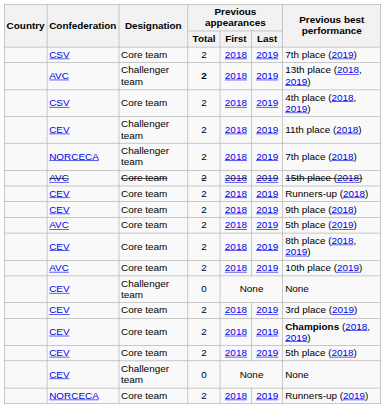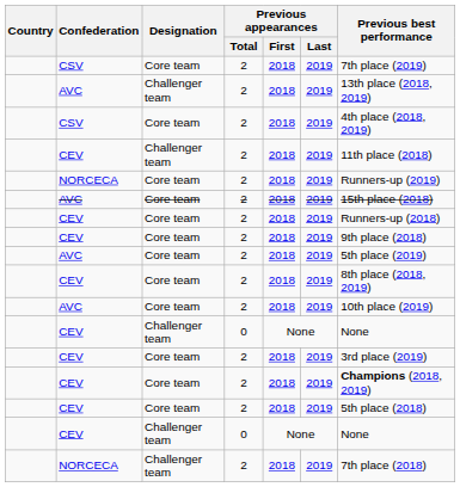AVC / Challenger team | Previous appearances / Total: bold -> normal
rows swapped: NORCECA / Challenger team <-> NORCECA / Core team
